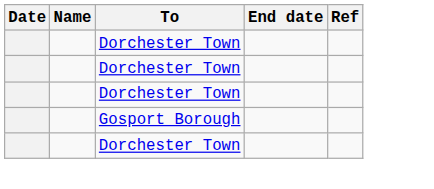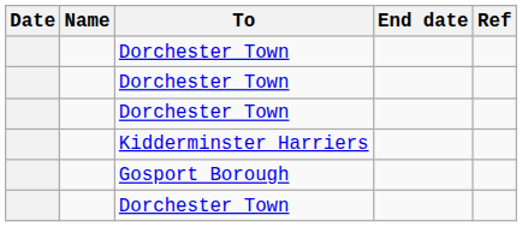+ row: Kidderminster Harriers
